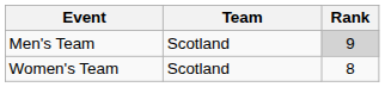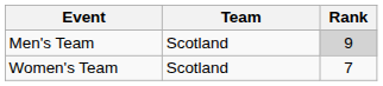Women's Team | Rank: 8 -> 7
